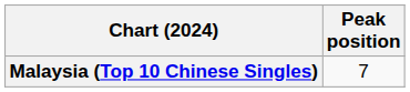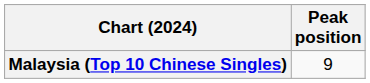Malaysia (Top 10 Chinese Singles) | Peak position: 7 -> 9
